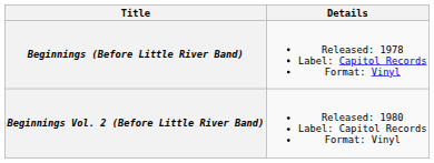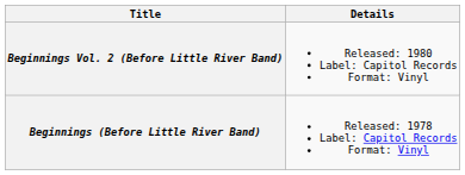rows swapped: Beginnings (Before Little River Band) <-> Beginnings Vol. 2 (Before Little River Band)
